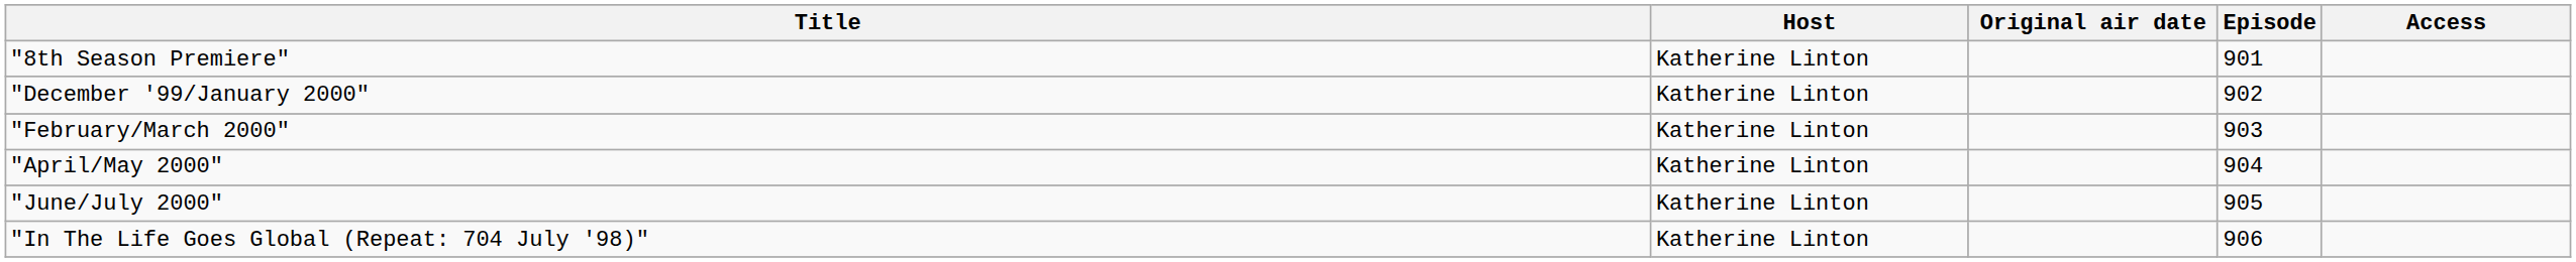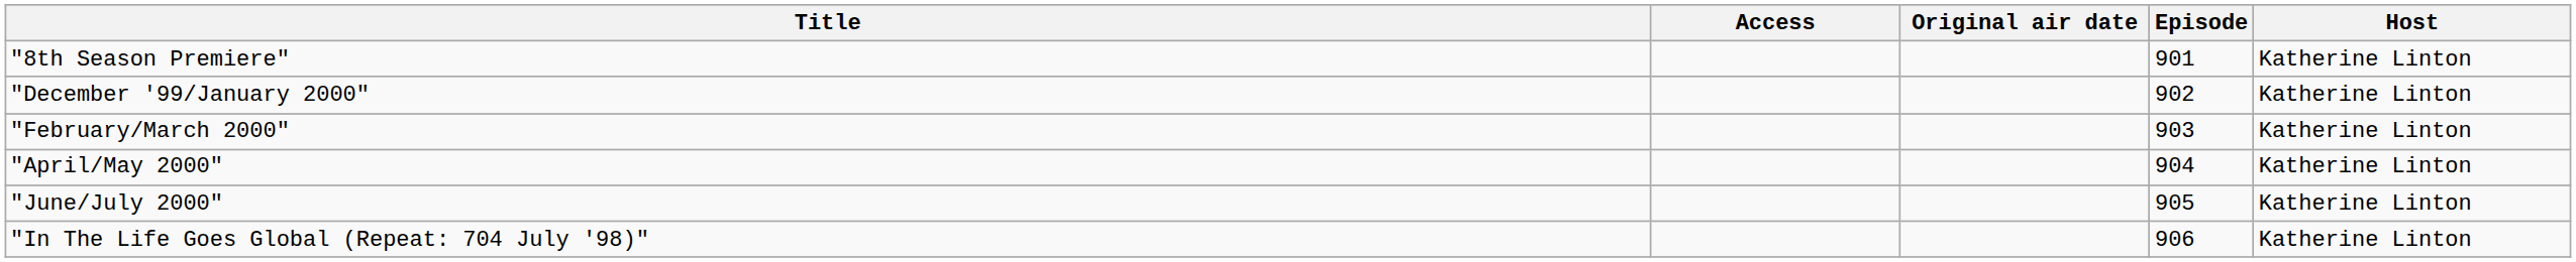columns swapped: Host <-> Access
